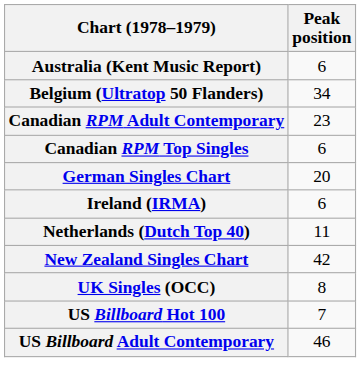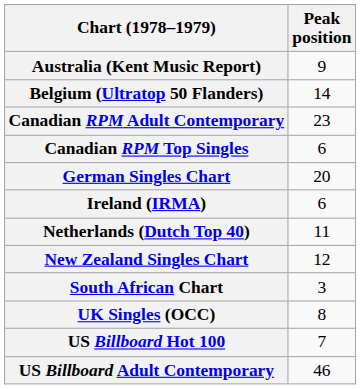Australia (Kent Music Report) | Peak position: 6 -> 9
Belgium (Ultratop 50 Flanders) | Peak position: 34 -> 14
New Zealand Singles Chart | Peak position: 42 -> 12
+ row: South African Chart | 3
